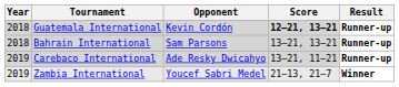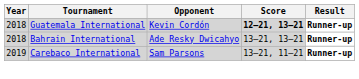Bahrain International | Opponent: Sam Parsons -> Ade Resky Dwicahyo
Carebaco International | Opponent: Ade Resky Dwicahyo -> Sam Parsons
- row: 2019 | Zambia International | Youcef Sabri Medel | 21–13, 21–7 | Winner
